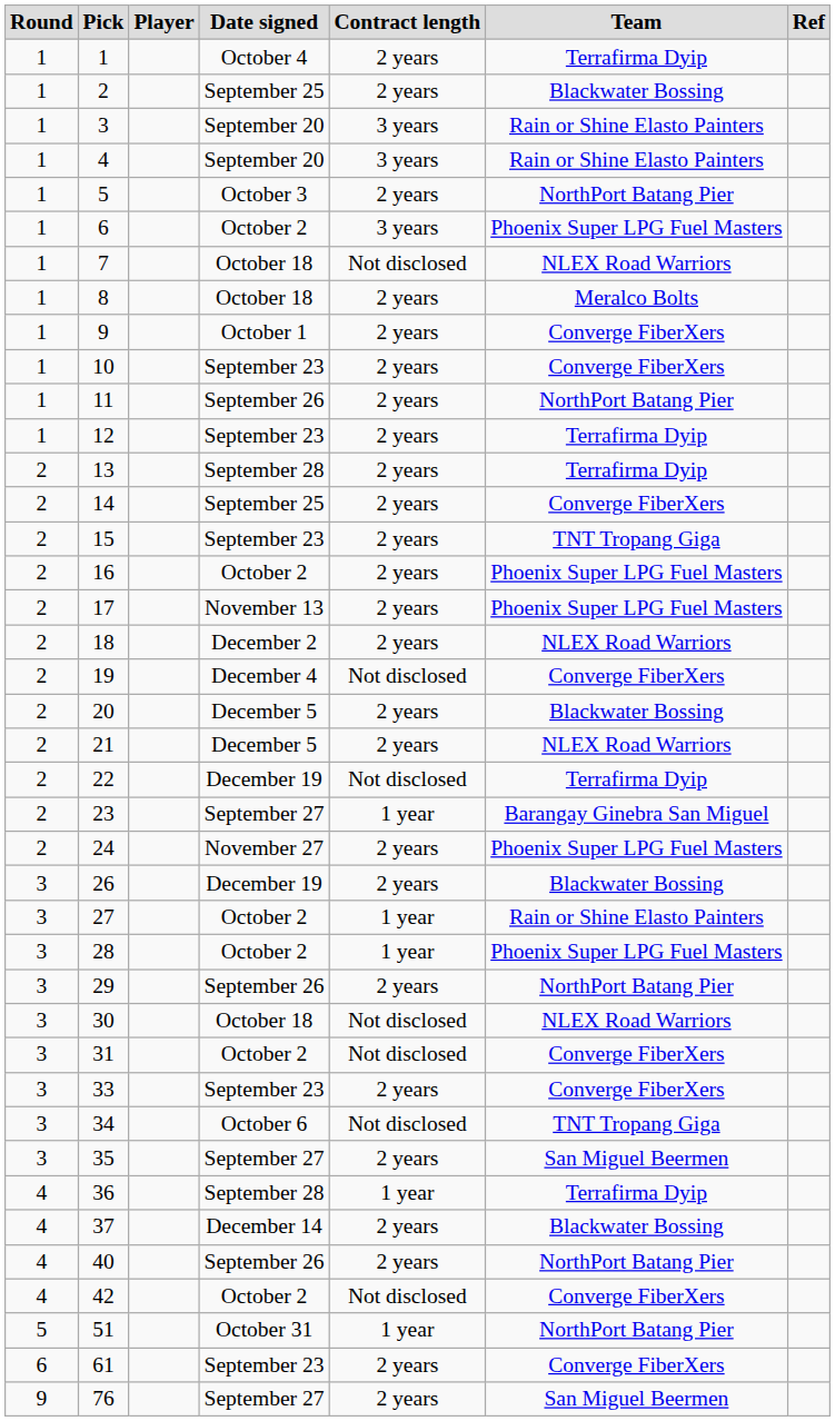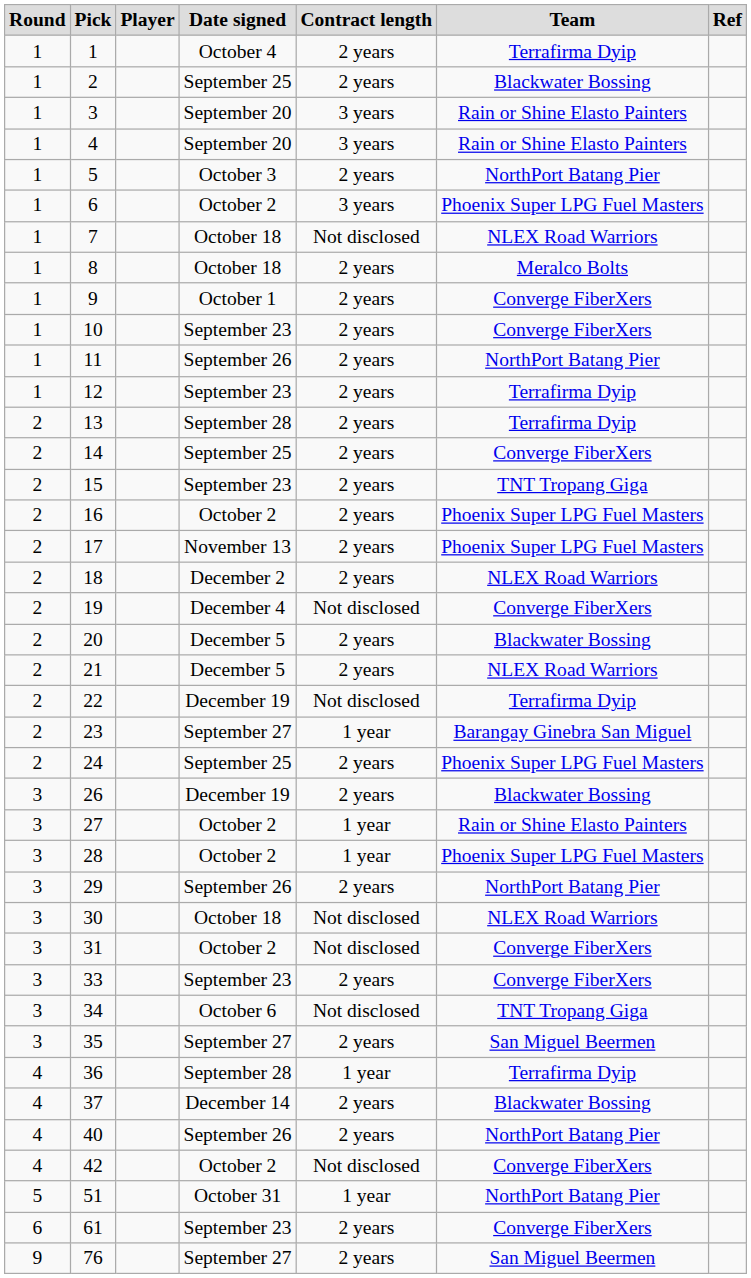24 | Date signed: November 27 -> September 25
